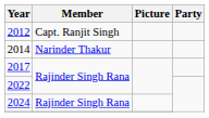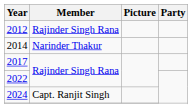2012 | Member: Capt. Ranjit Singh -> Rajinder Singh Rana
2024 | Member: Rajinder Singh Rana -> Capt. Ranjit Singh
